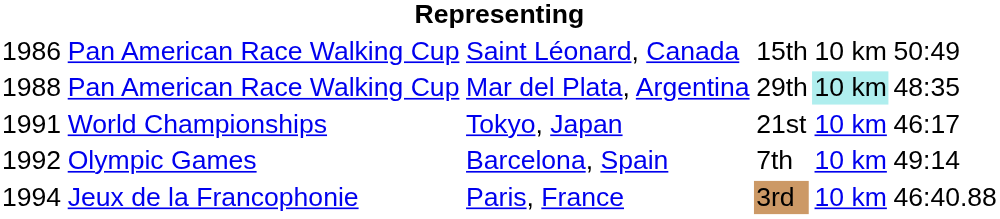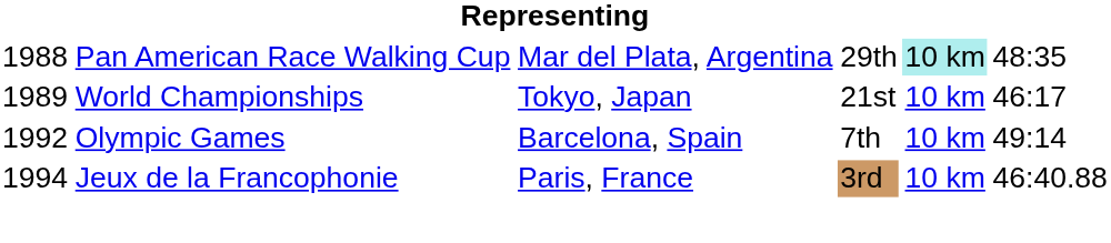- row: 1986 | Pan American Race Walking Cup | Saint Léonard, Canada | 15th | 10 km | 50:49
Tokyo, Japan | column 1: 1991 -> 1989
